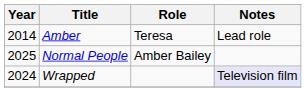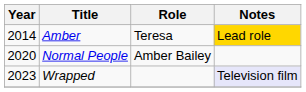Amber | Notes: no background -> gold background
Normal People | Year: 2025 -> 2020
Wrapped | Year: 2024 -> 2023
